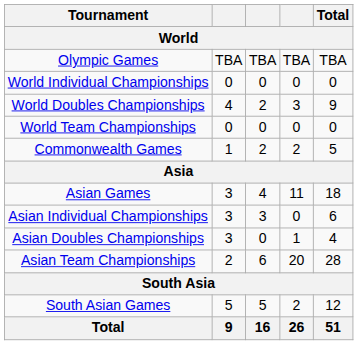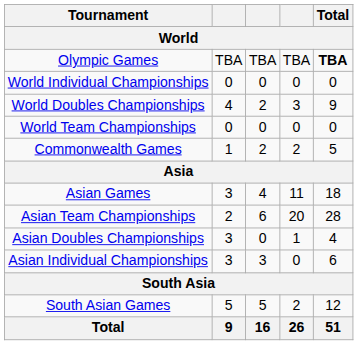Olympic Games | Total: normal -> bold
rows swapped: Asian Individual Championships <-> Asian Team Championships
